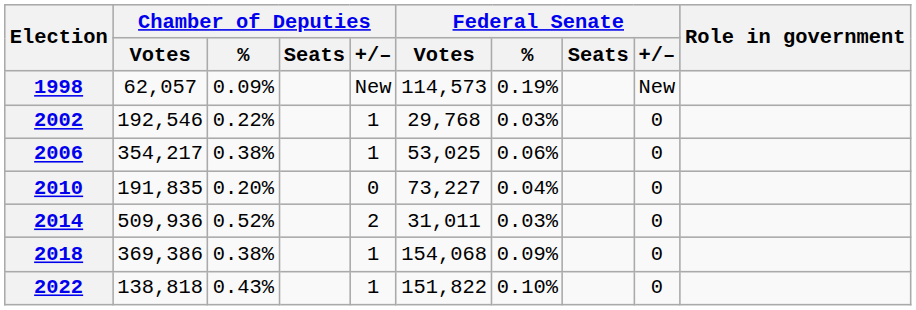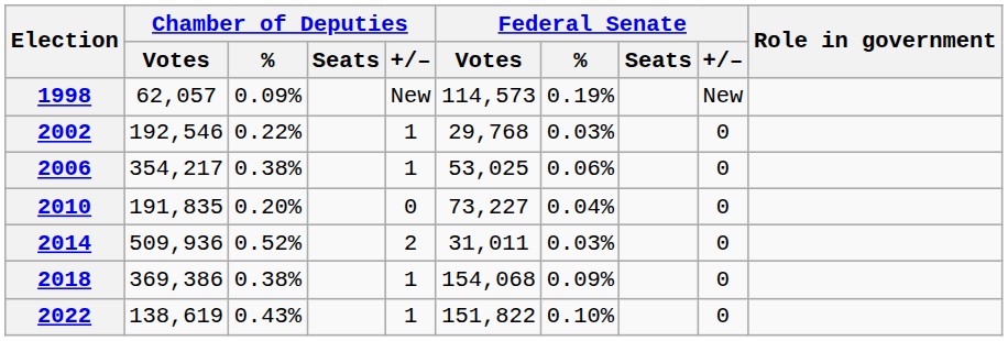2022 | Chamber of Deputies / Votes: 138,818 -> 138,619
